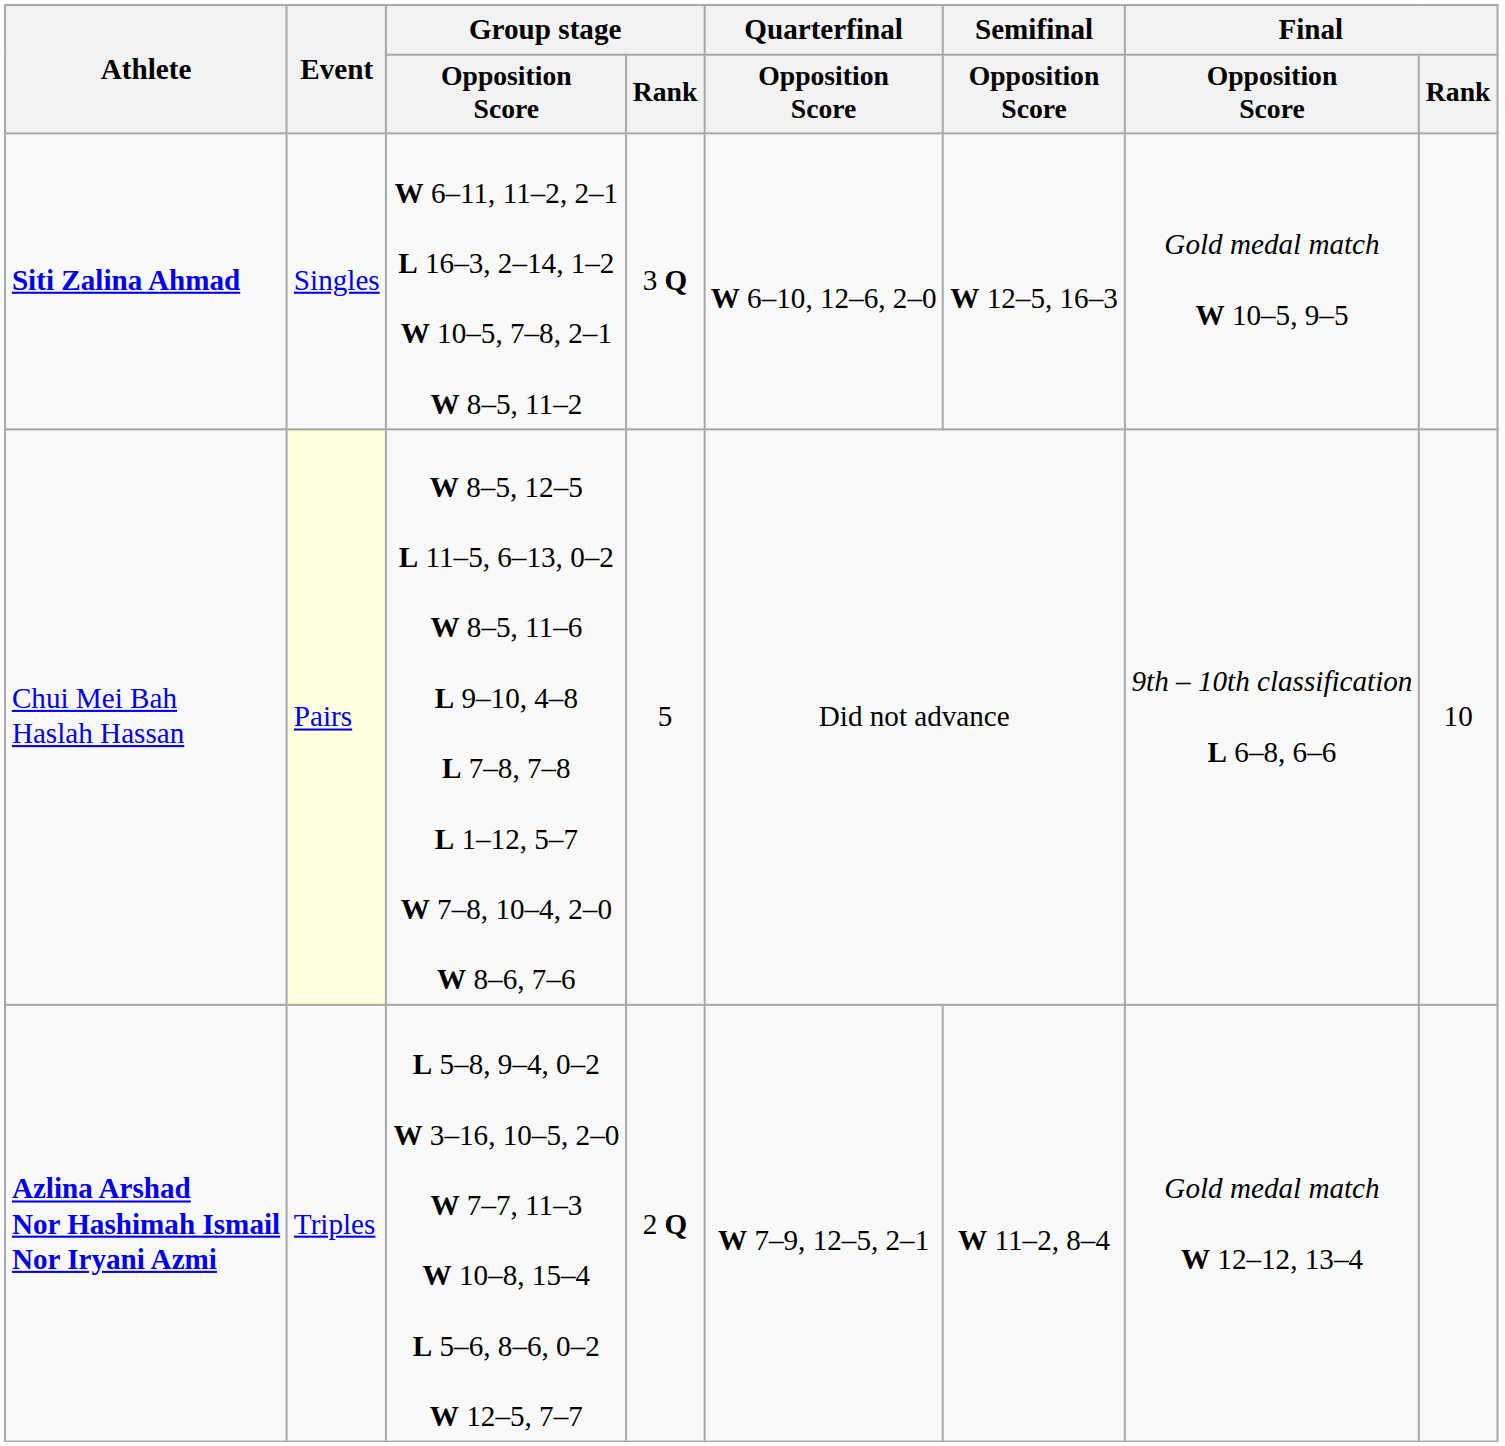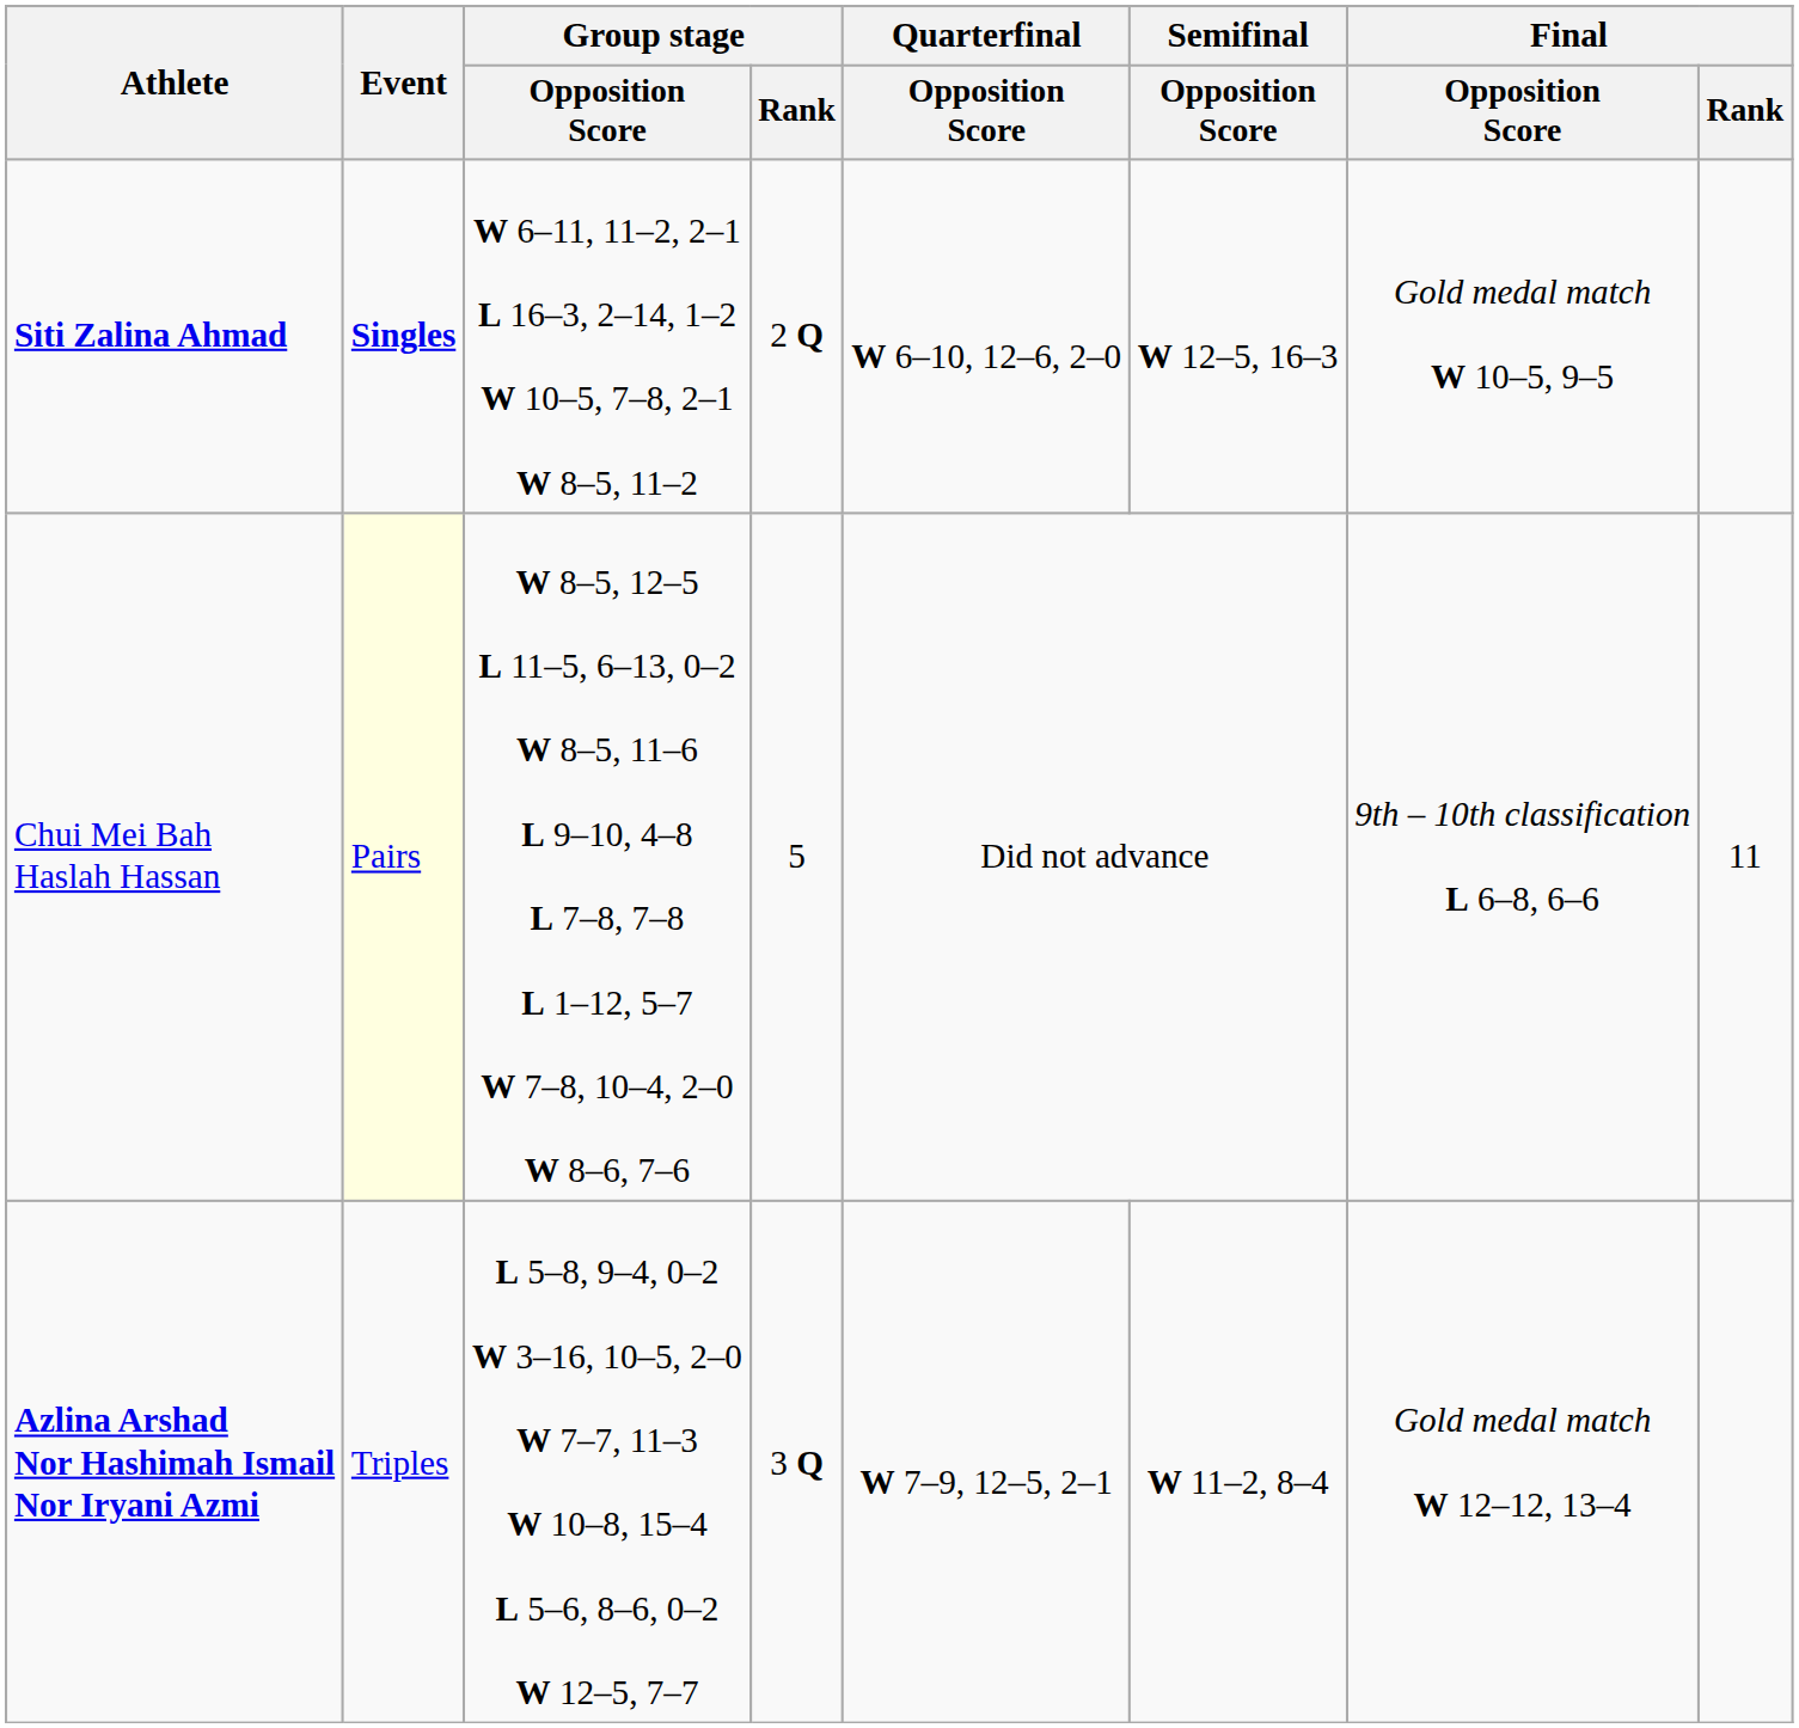Siti Zalina Ahmad | Event: normal -> bold
Siti Zalina Ahmad | Group stage / Rank: 3 Q -> 2 Q
Chui Mei Bah Haslah Hassan | Final / Rank: 10 -> 11
Azlina Arshad Nor Hashimah Ismail Nor Iryani Azmi | Group stage / Rank: 2 Q -> 3 Q
